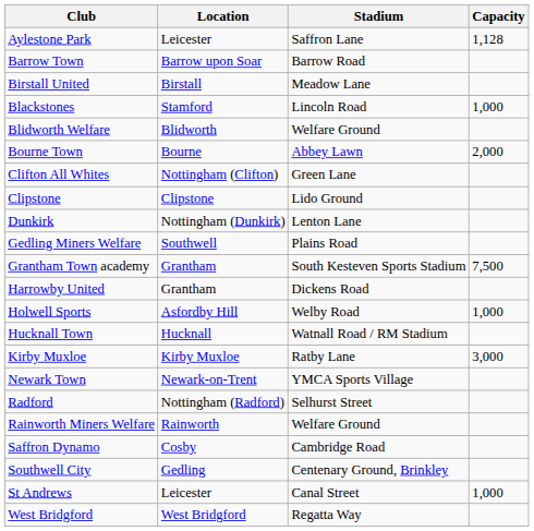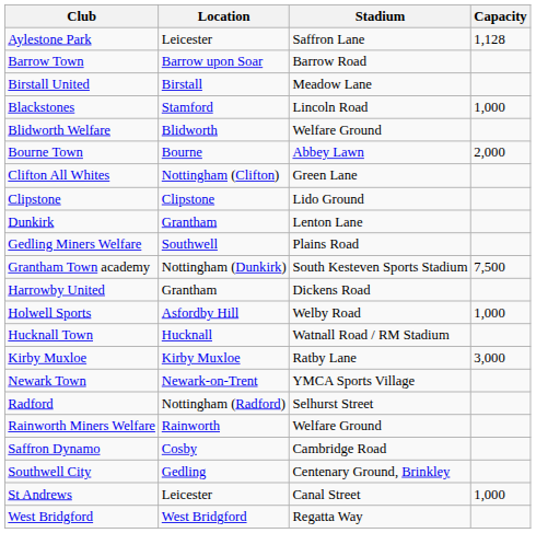Dunkirk | Location: Nottingham (Dunkirk) -> Grantham
Grantham Town academy | Location: Grantham -> Nottingham (Dunkirk)
